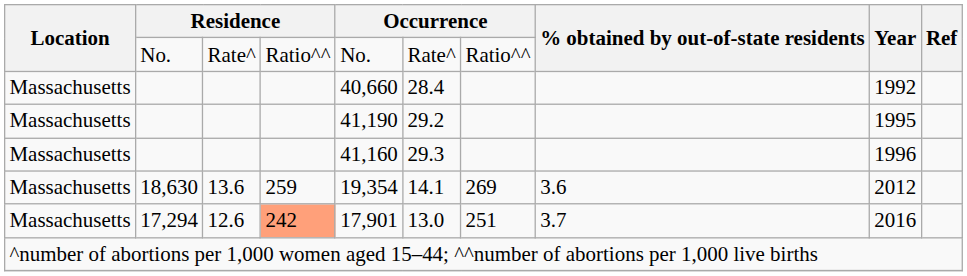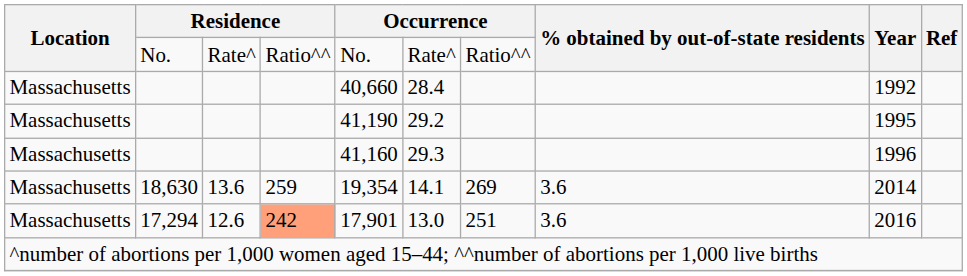18,630 | Year: 2012 -> 2014
17,294 | % obtained by out-of-state residents: 3.7 -> 3.6
